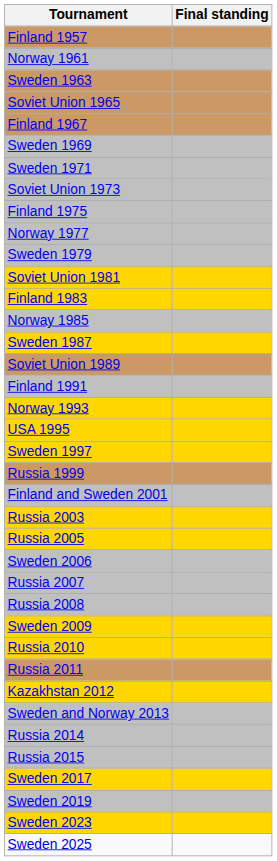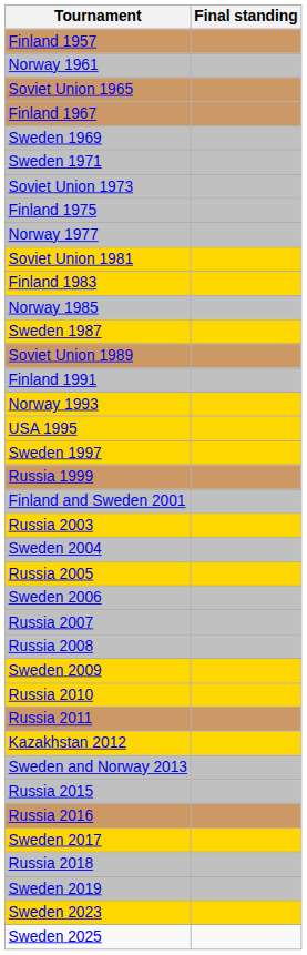- row: Sweden 1963
- row: Sweden 1979
+ row: Sweden 2004
- row: Russia 2014
+ row: Russia 2016
+ row: Russia 2018
